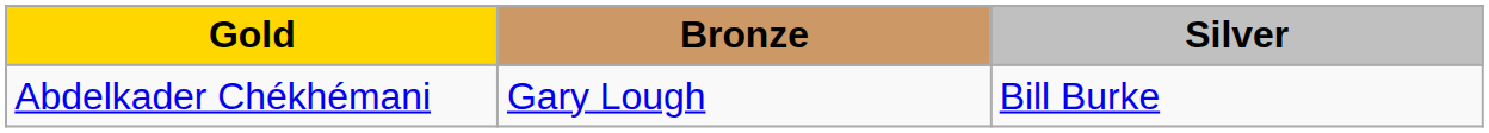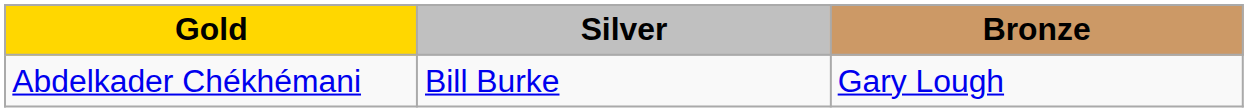columns swapped: Silver <-> Bronze
